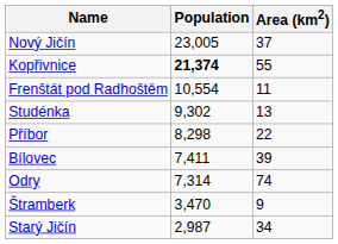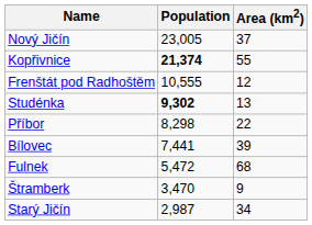Frenštát pod Radhoštěm | Population: 10,554 -> 10,555
Frenštát pod Radhoštěm | Area (km2): 11 -> 12
Studénka | Population: normal -> bold
Bílovec | Population: 7,411 -> 7,441
- row: Odry | 7,314 | 74
+ row: Fulnek | 5,472 | 68
